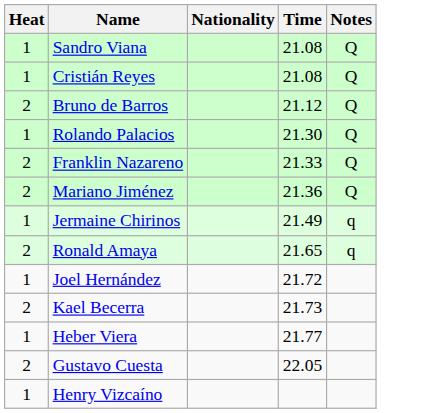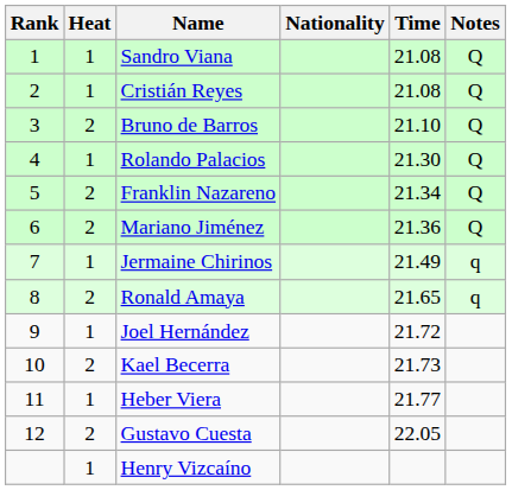+ column: Rank | 1 | 2 | 3 | 4 | 5 | 6 | 7 | 8 | 9 | 10 | 11 | 12
Bruno de Barros | Time: 21.12 -> 21.10
Franklin Nazareno | Time: 21.33 -> 21.34
